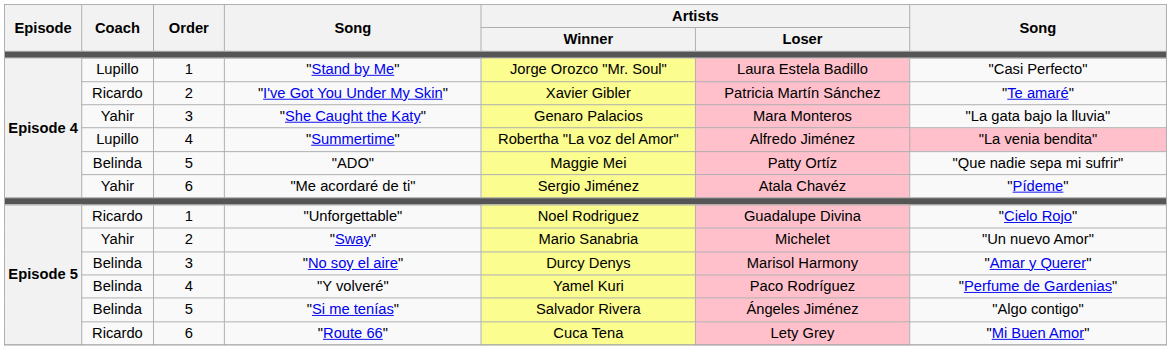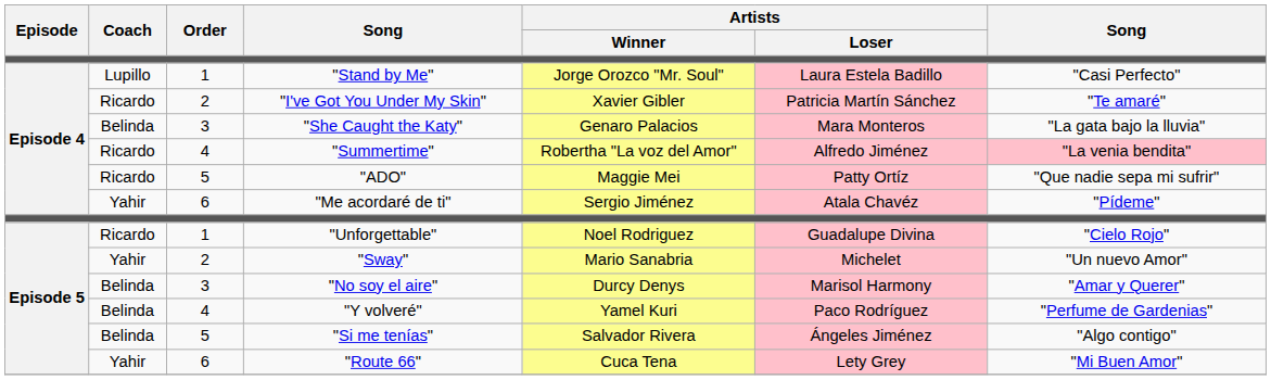"She Caught the Katy" | Coach: Yahir -> Belinda
"Summertime" | Coach: Lupillo -> Ricardo
"ADO" | Coach: Belinda -> Ricardo
"Route 66" | Coach: Ricardo -> Yahir
